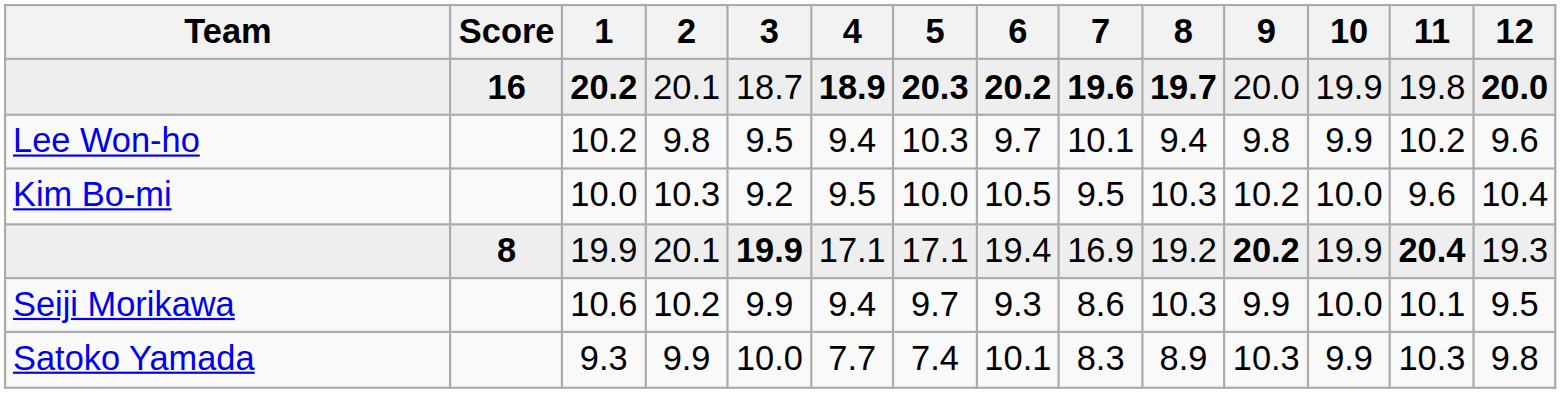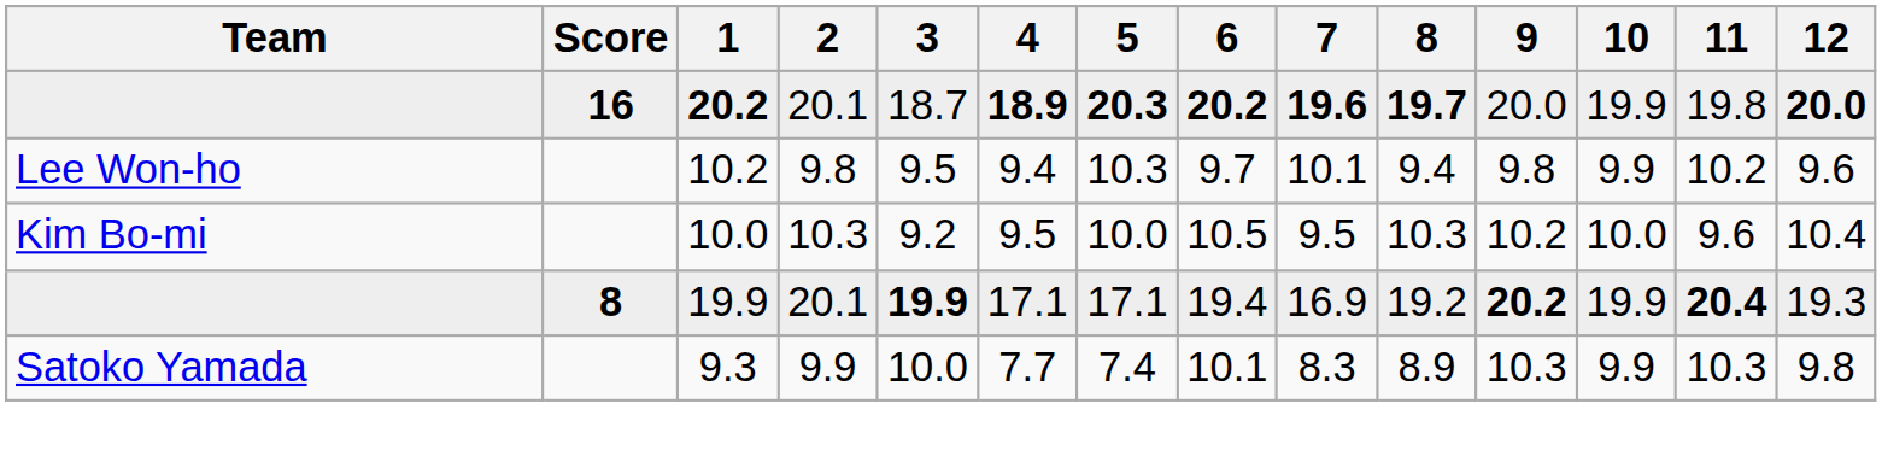- row: Seiji Morikawa | 10.6 | 10.2 | 9.9 | 9.4 | 9.7 | 9.3 | 8.6 | 10.3 | 9.9 | 10.0 | 10.1 | 9.5
